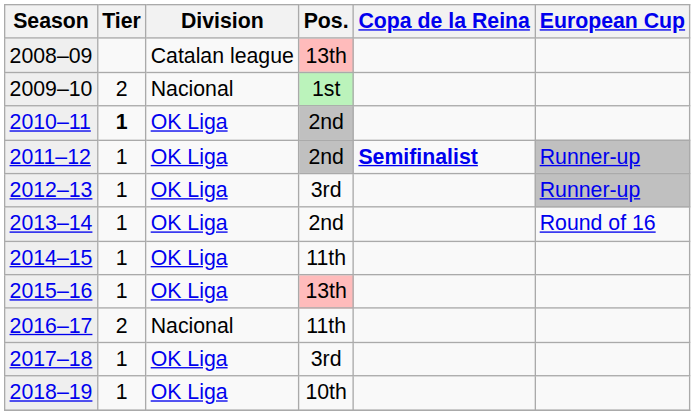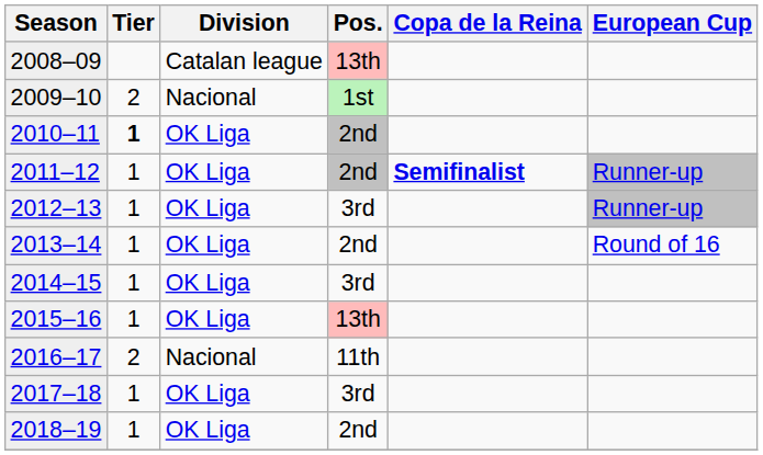2014–15 | Pos.: 11th -> 3rd
2018–19 | Pos.: 10th -> 2nd
